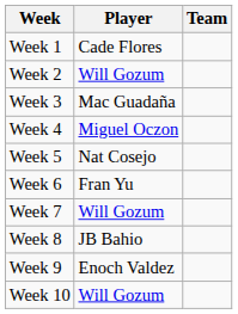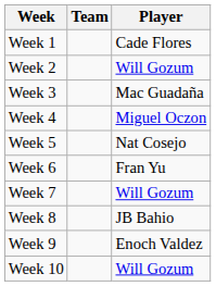columns swapped: Player <-> Team
